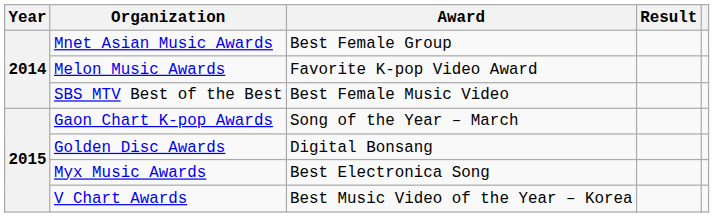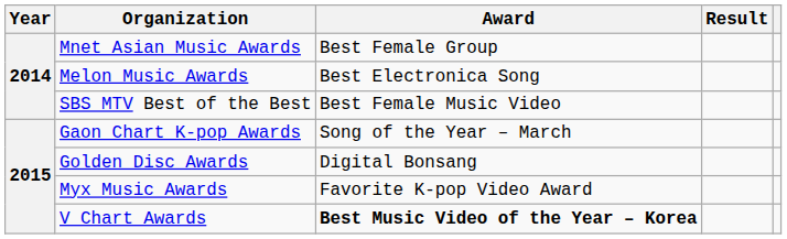Melon Music Awards | Award: Favorite K-pop Video Award -> Best Electronica Song
Myx Music Awards | Award: Best Electronica Song -> Favorite K-pop Video Award
V Chart Awards | Award: normal -> bold
